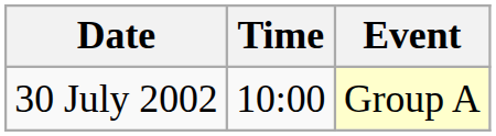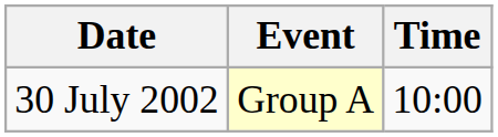columns swapped: Time <-> Event
